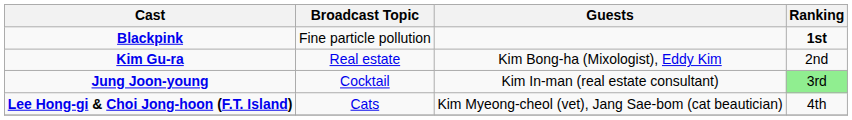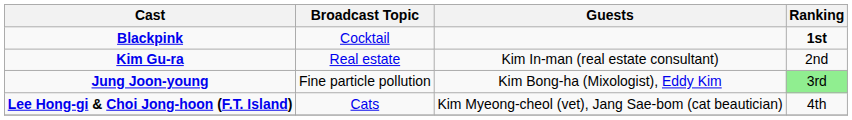Blackpink | Broadcast Topic: Fine particle pollution -> Cocktail
Kim Gu-ra | Guests: Kim Bong-ha (Mixologist), Eddy Kim -> Kim In-man (real estate consultant)
Jung Joon-young | Broadcast Topic: Cocktail -> Fine particle pollution
Jung Joon-young | Guests: Kim In-man (real estate consultant) -> Kim Bong-ha (Mixologist), Eddy Kim
